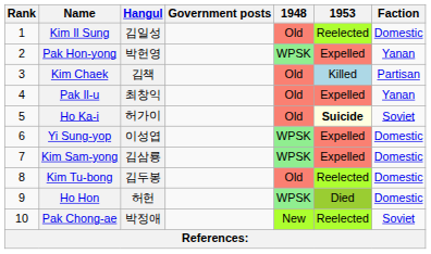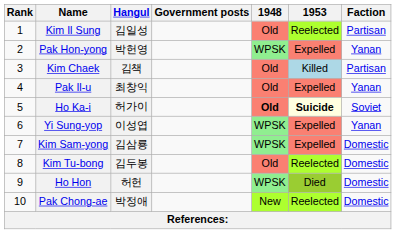Kim Il Sung | Faction: Domestic -> Partisan
Ho Ka-i | 1948: normal -> bold
Yi Sung-yop | Faction: Domestic -> Yanan
Pak Chong-ae | Faction: Soviet -> Domestic
